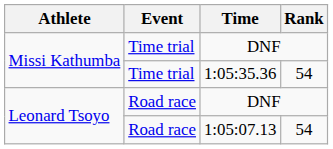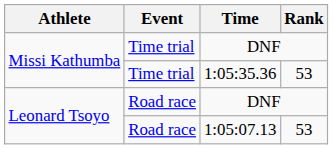1:05:35.36 | Rank: 54 -> 53
1:05:07.13 | Rank: 54 -> 53
